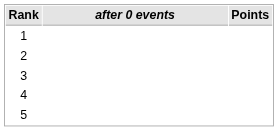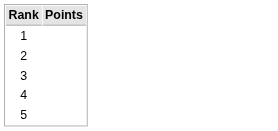- column: after 0 events
